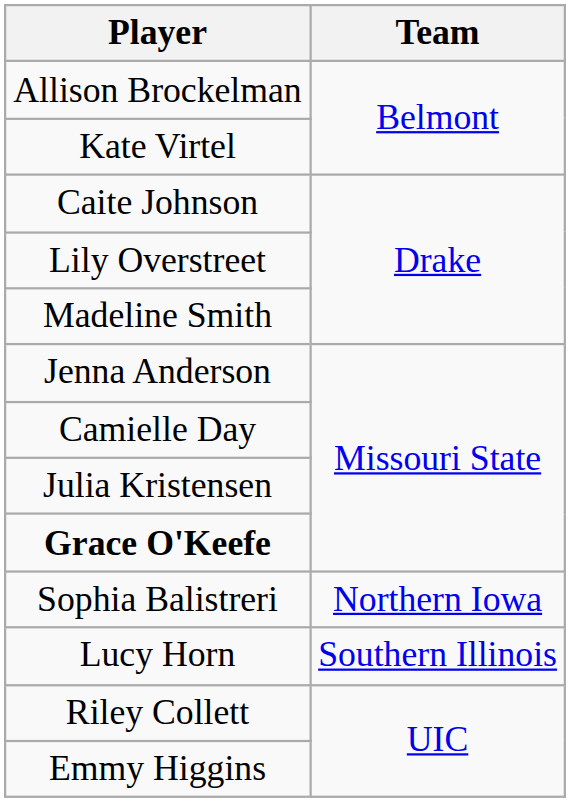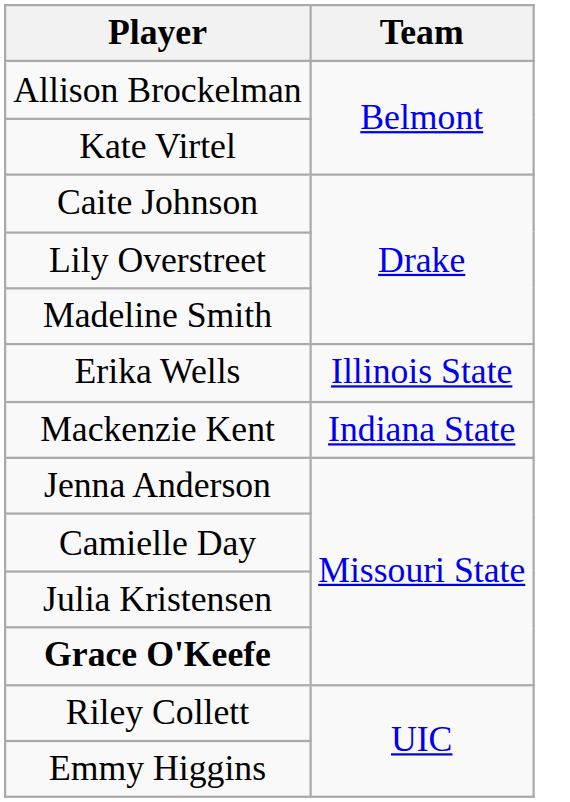+ row: Erika Wells | Illinois State
+ row: Mackenzie Kent | Indiana State
- row: Sophia Balistreri | Northern Iowa
- row: Lucy Horn | Southern Illinois
